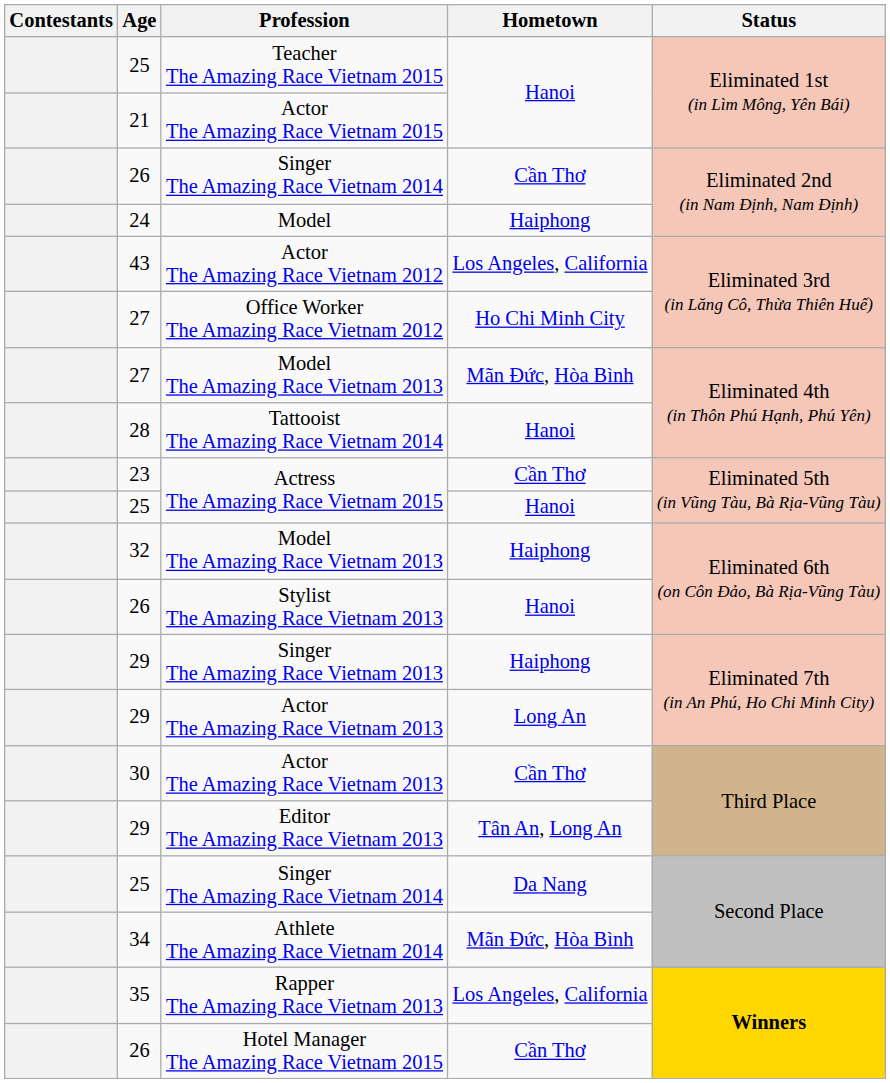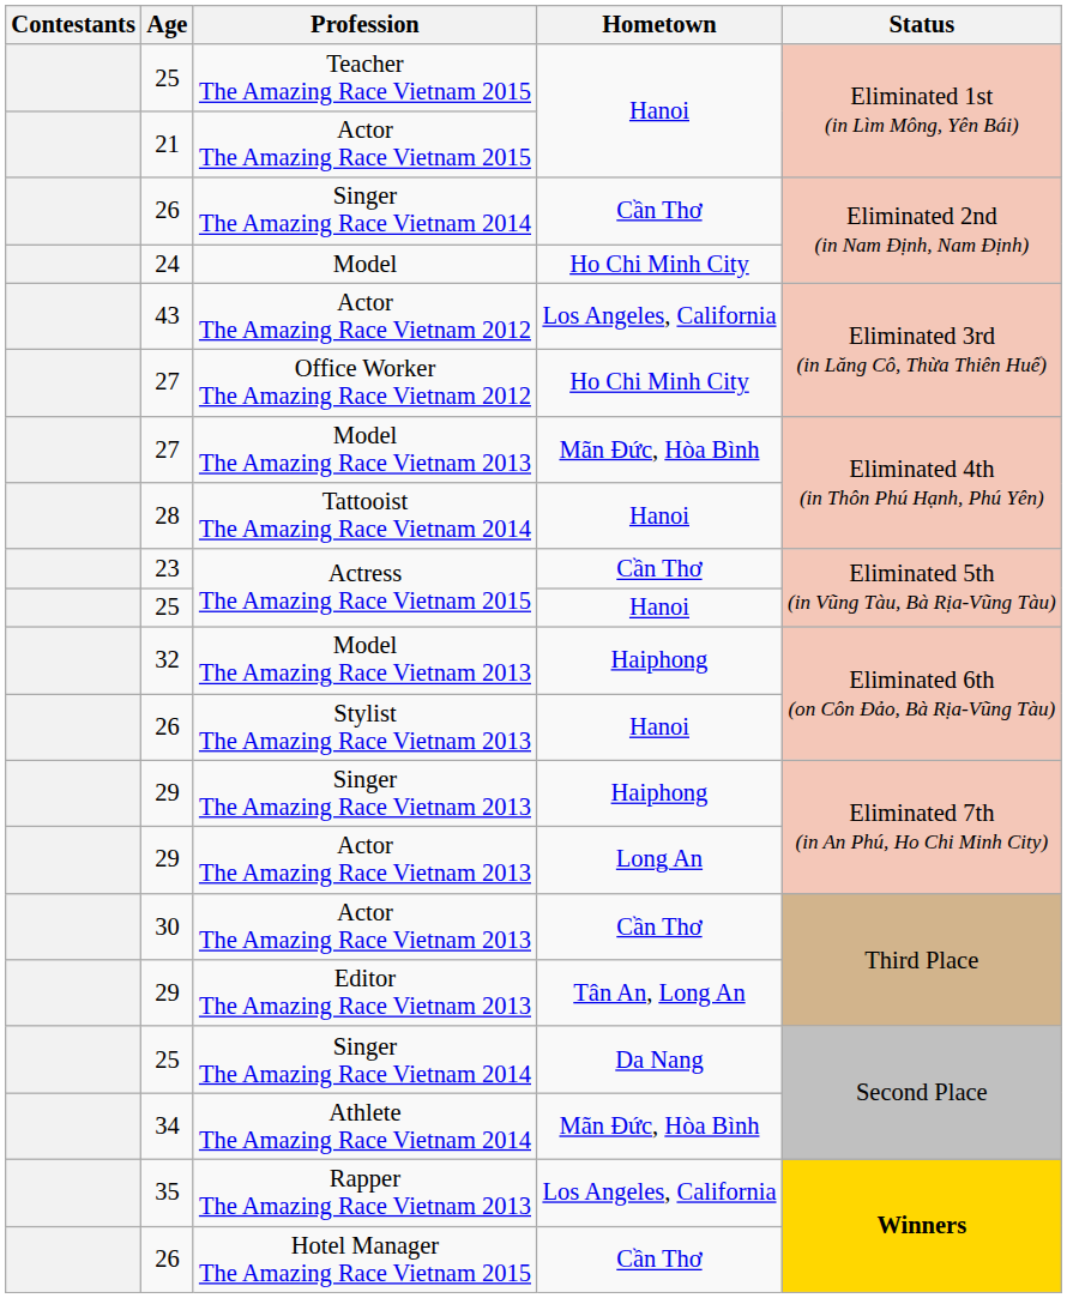Model | Hometown: Haiphong -> Ho Chi Minh City
